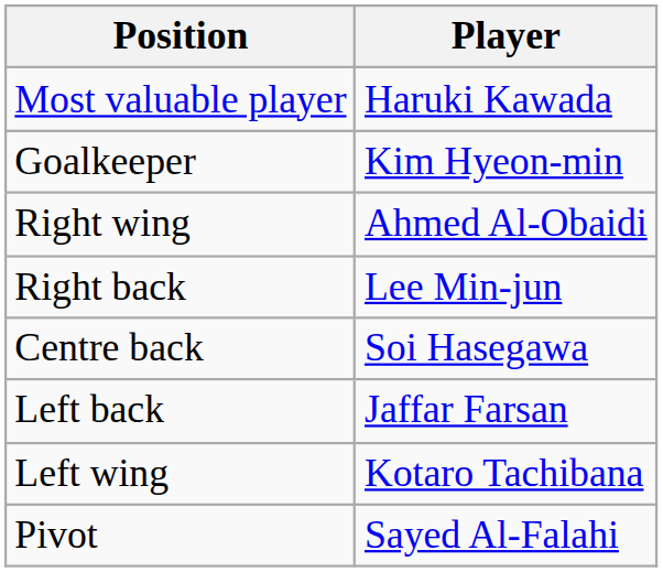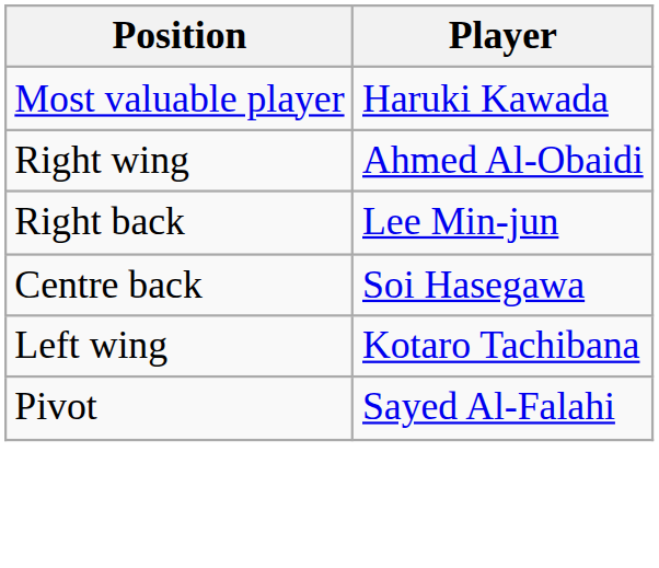- row: Goalkeeper | Kim Hyeon-min
- row: Left back | Jaffar Farsan
